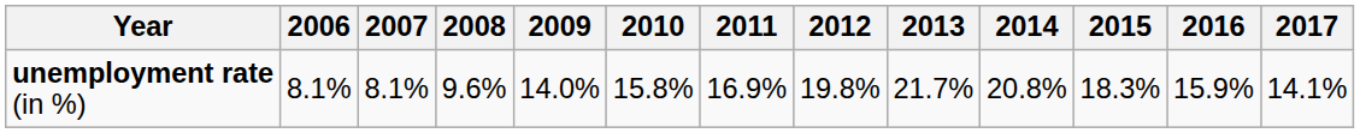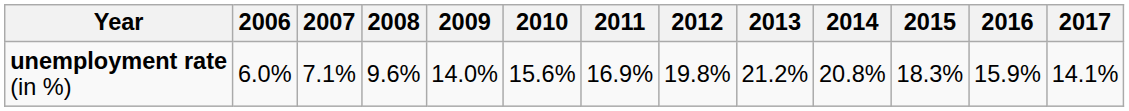unemployment rate (in %) | 2006: 8.1% -> 6.0%
unemployment rate (in %) | 2007: 8.1% -> 7.1%
unemployment rate (in %) | 2010: 15.8% -> 15.6%
unemployment rate (in %) | 2013: 21.7% -> 21.2%
